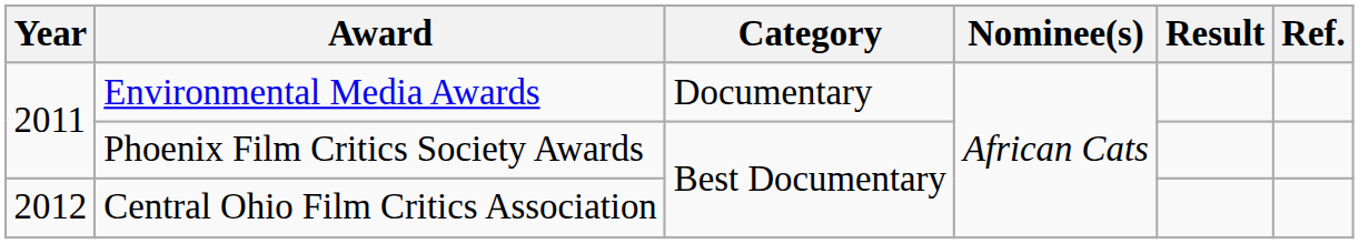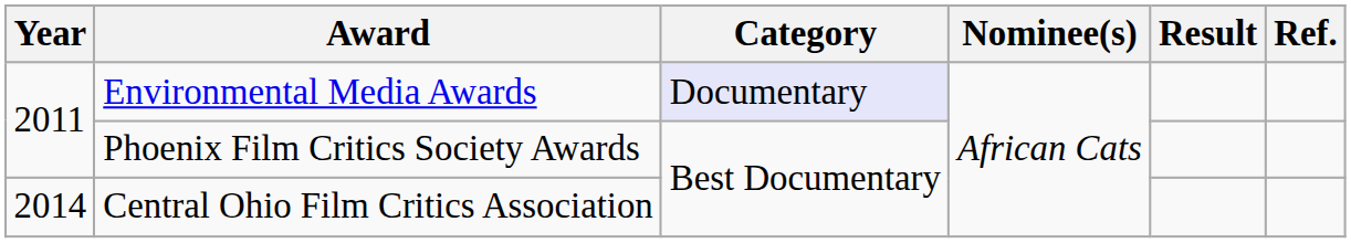Environmental Media Awards | Category: no background -> lavender background
Central Ohio Film Critics Association | Year: 2012 -> 2014
